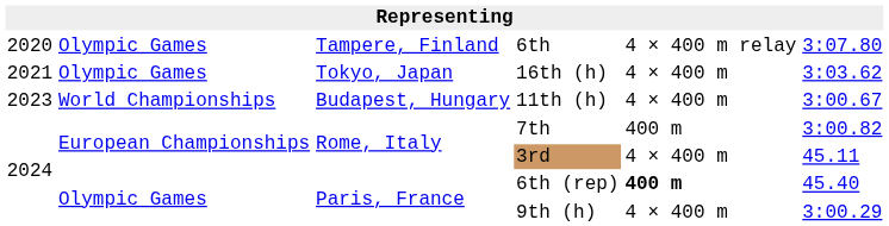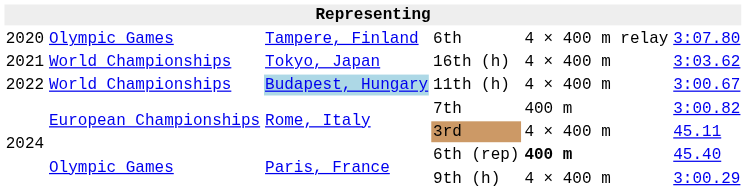16th (h) | column 2: Olympic Games -> World Championships
11th (h) | column 1: 2023 -> 2022
11th (h) | column 3: no background -> lightblue background
